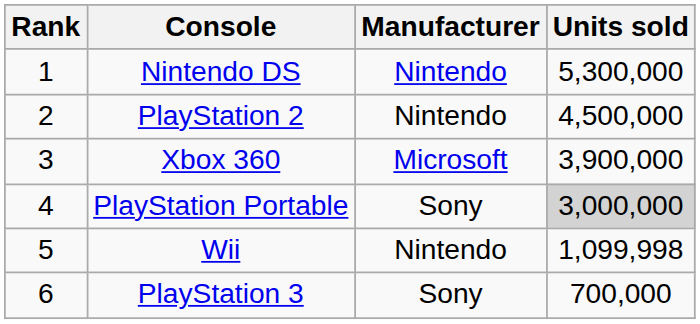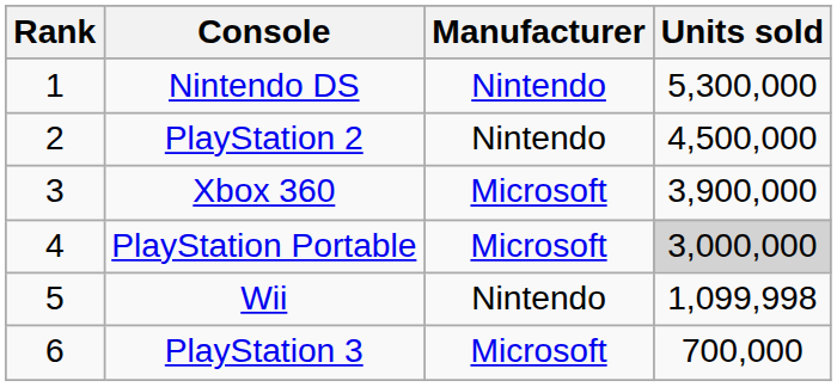PlayStation Portable | Manufacturer: Sony -> Microsoft
PlayStation 3 | Manufacturer: Sony -> Microsoft
